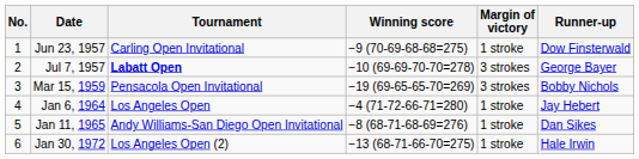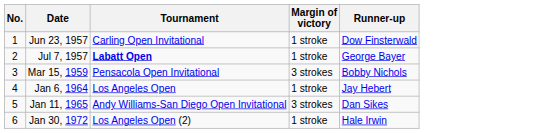- column: Winning score | −9 (70-69-68-68=275) | −10 (69-69-70-70=278) | −19 (69-65-65-70=269) | −4 (71-72-66-71=280) | −8 (68-71-68-69=276) | −13 (68-71-66-70=275)
Jul 7, 1957 | Margin of victory: 3 strokes -> 1 stroke
Jan 11, 1965 | Margin of victory: 1 stroke -> 3 strokes
